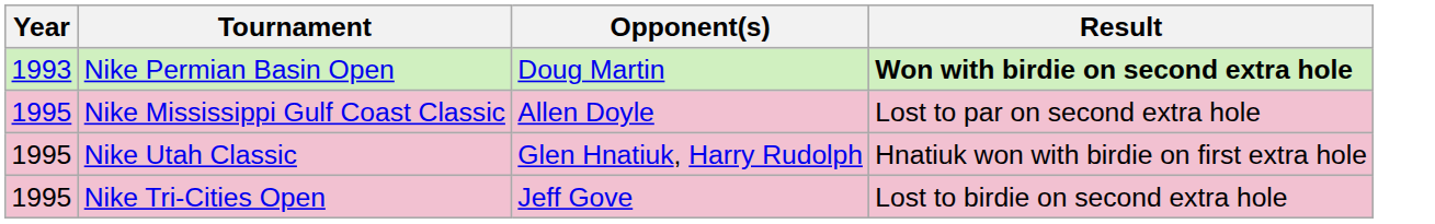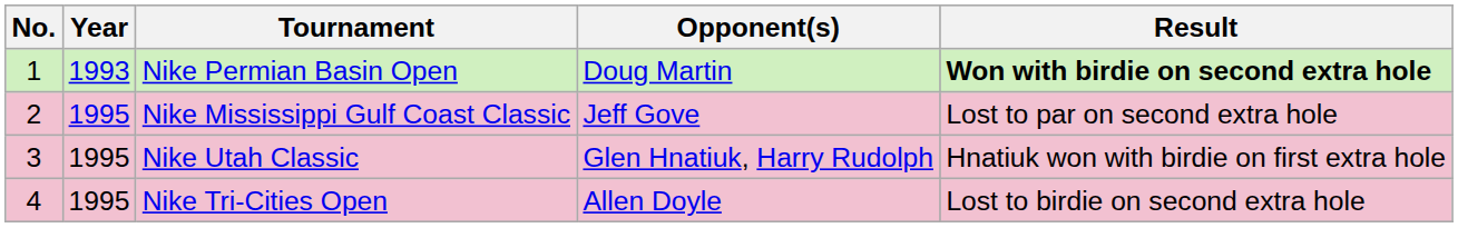+ column: No. | 1 | 2 | 3 | 4
Nike Mississippi Gulf Coast Classic | Opponent(s): Allen Doyle -> Jeff Gove
Nike Tri-Cities Open | Opponent(s): Jeff Gove -> Allen Doyle
